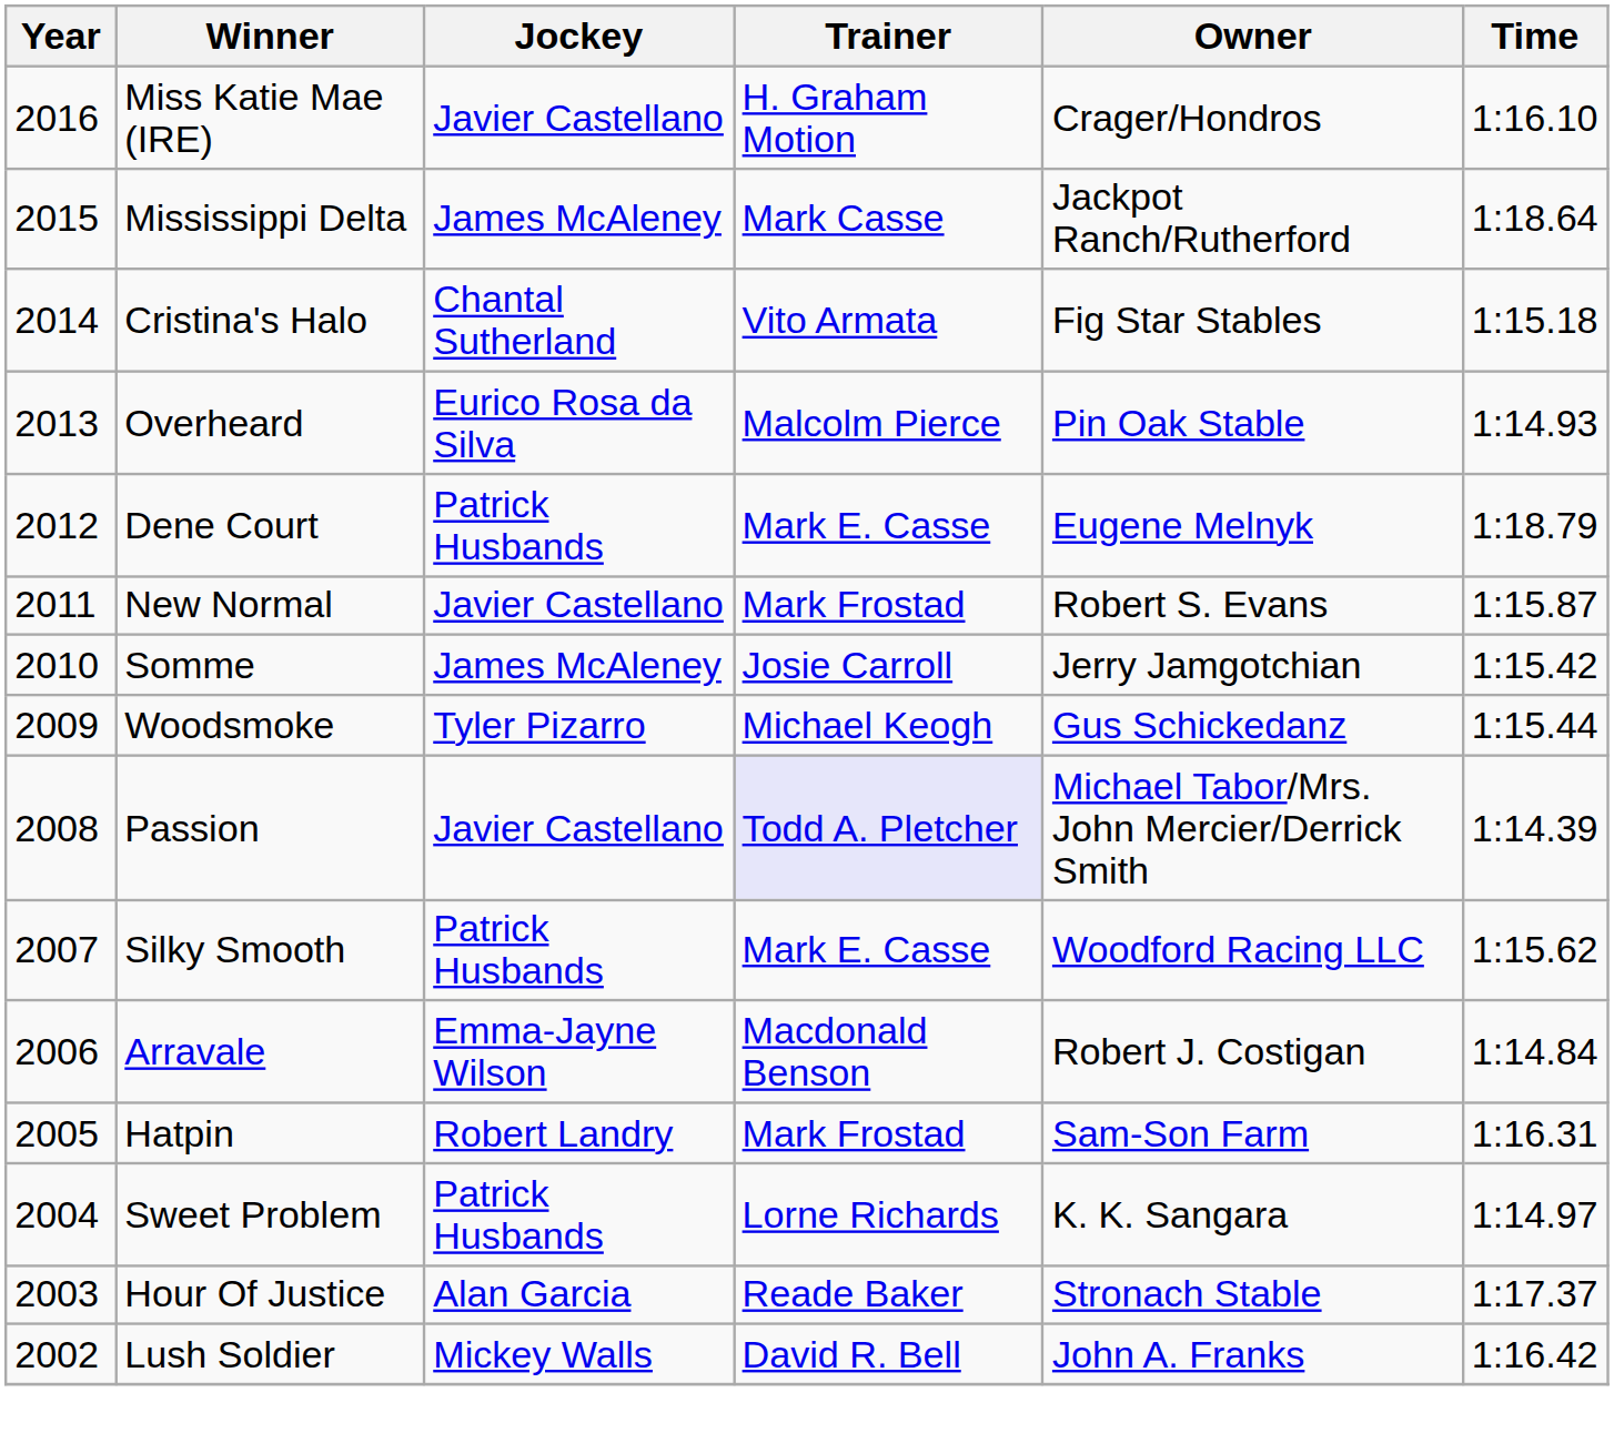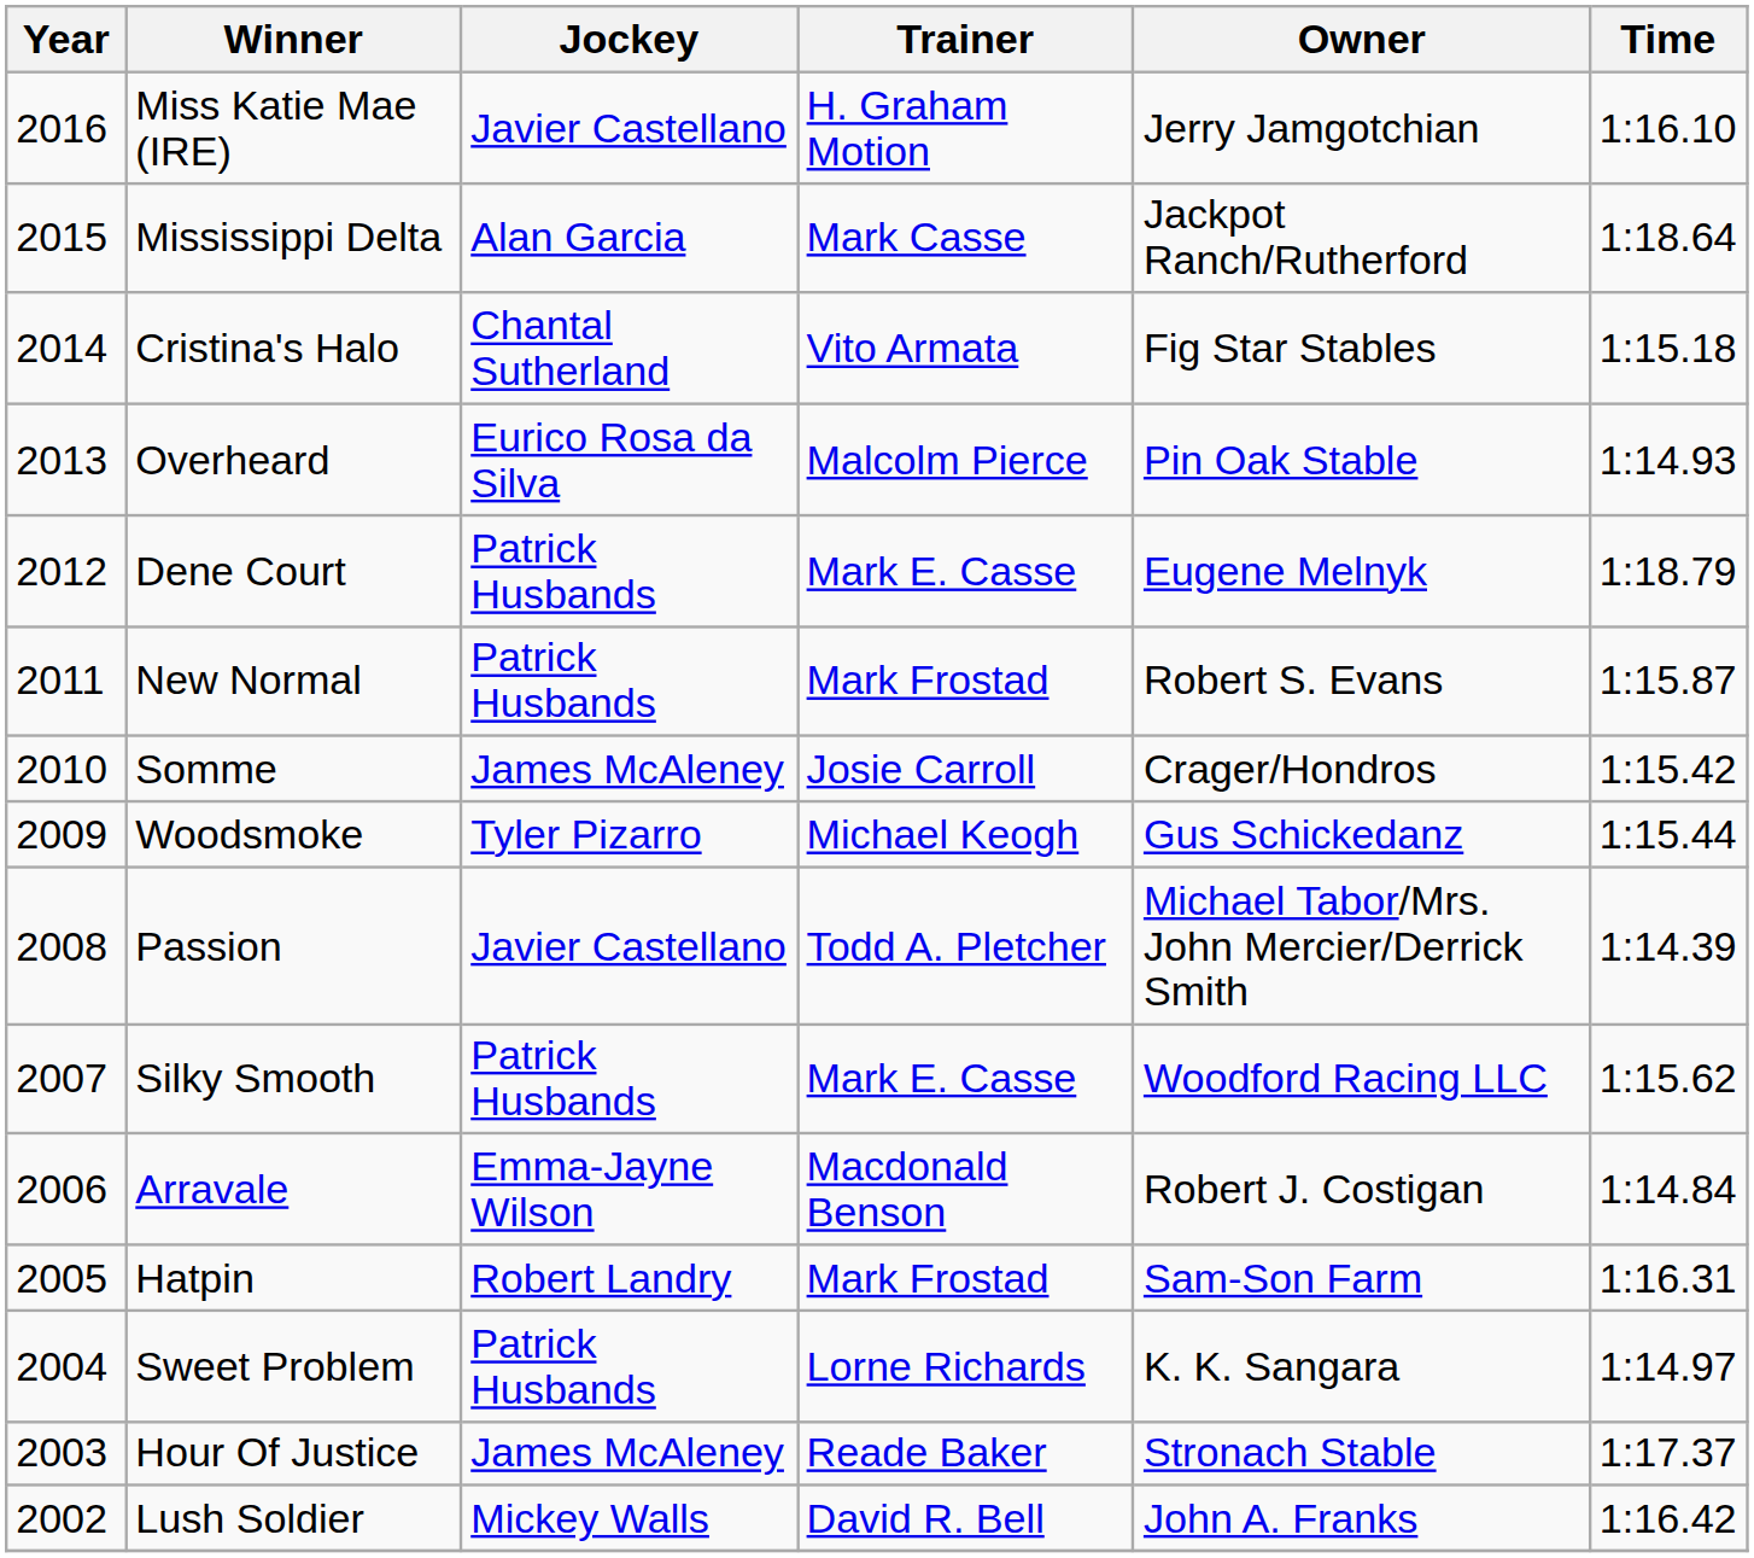Miss Katie Mae (IRE) | Owner: Crager/Hondros -> Jerry Jamgotchian
Mississippi Delta | Jockey: James McAleney -> Alan Garcia
New Normal | Jockey: Javier Castellano -> Patrick Husbands
Somme | Owner: Jerry Jamgotchian -> Crager/Hondros
Passion | Trainer: lavender background -> no background
Hour Of Justice | Jockey: Alan Garcia -> James McAleney
